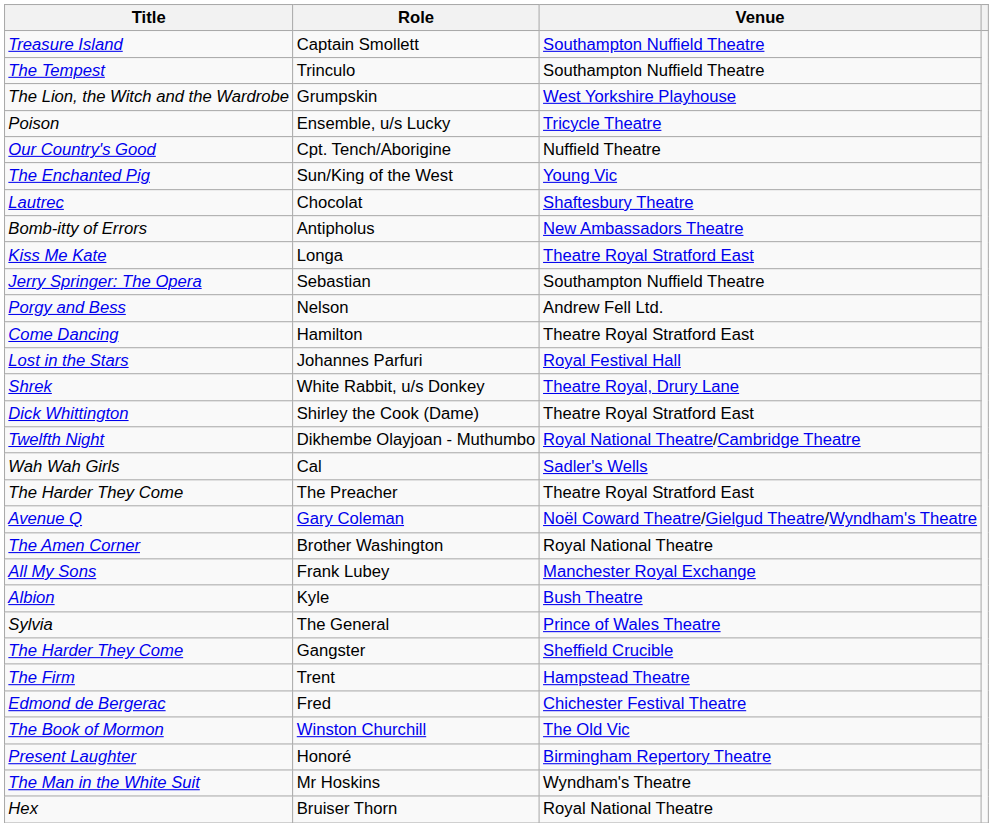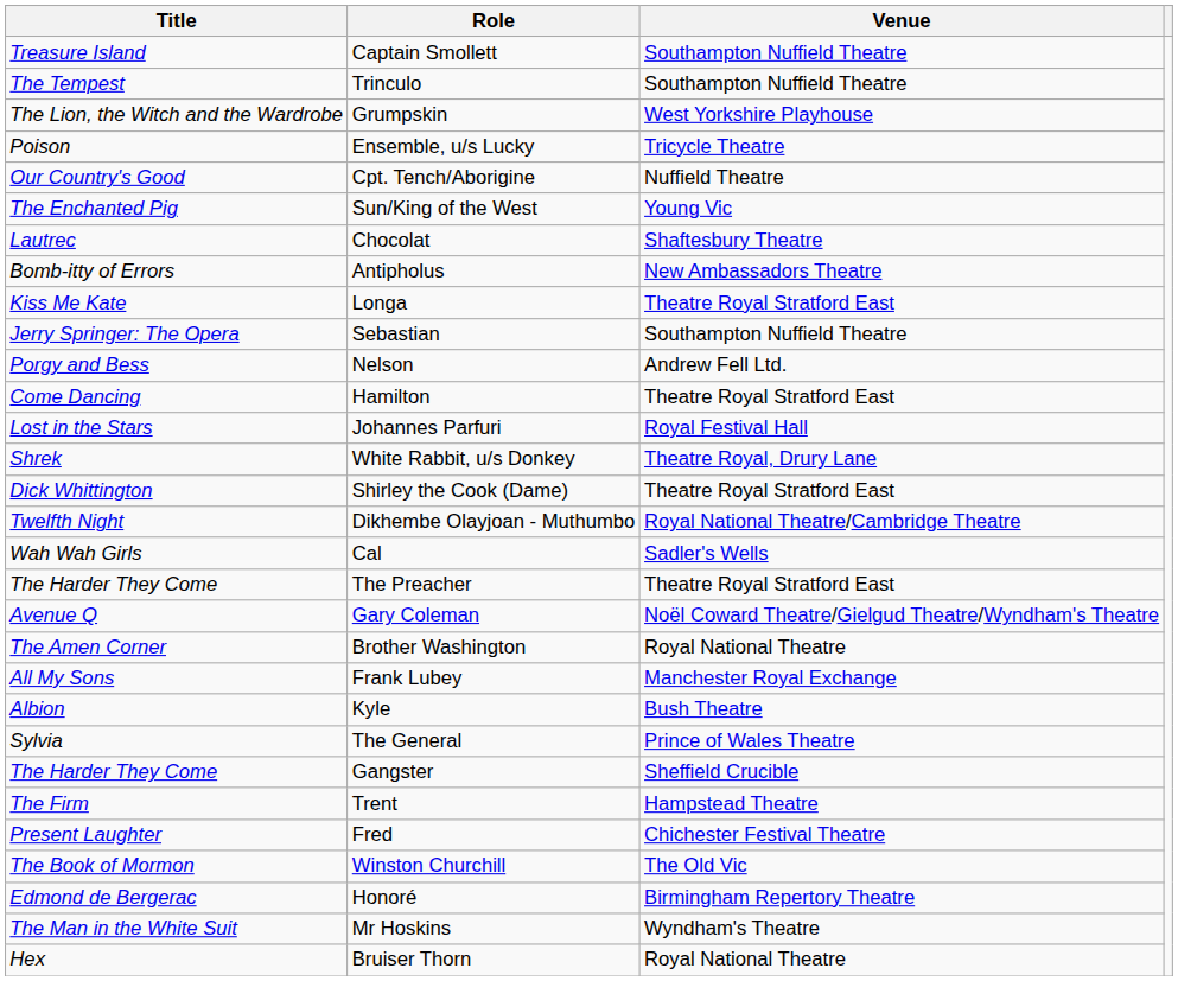Fred | Title: Edmond de Bergerac -> Present Laughter
Honoré | Title: Present Laughter -> Edmond de Bergerac
